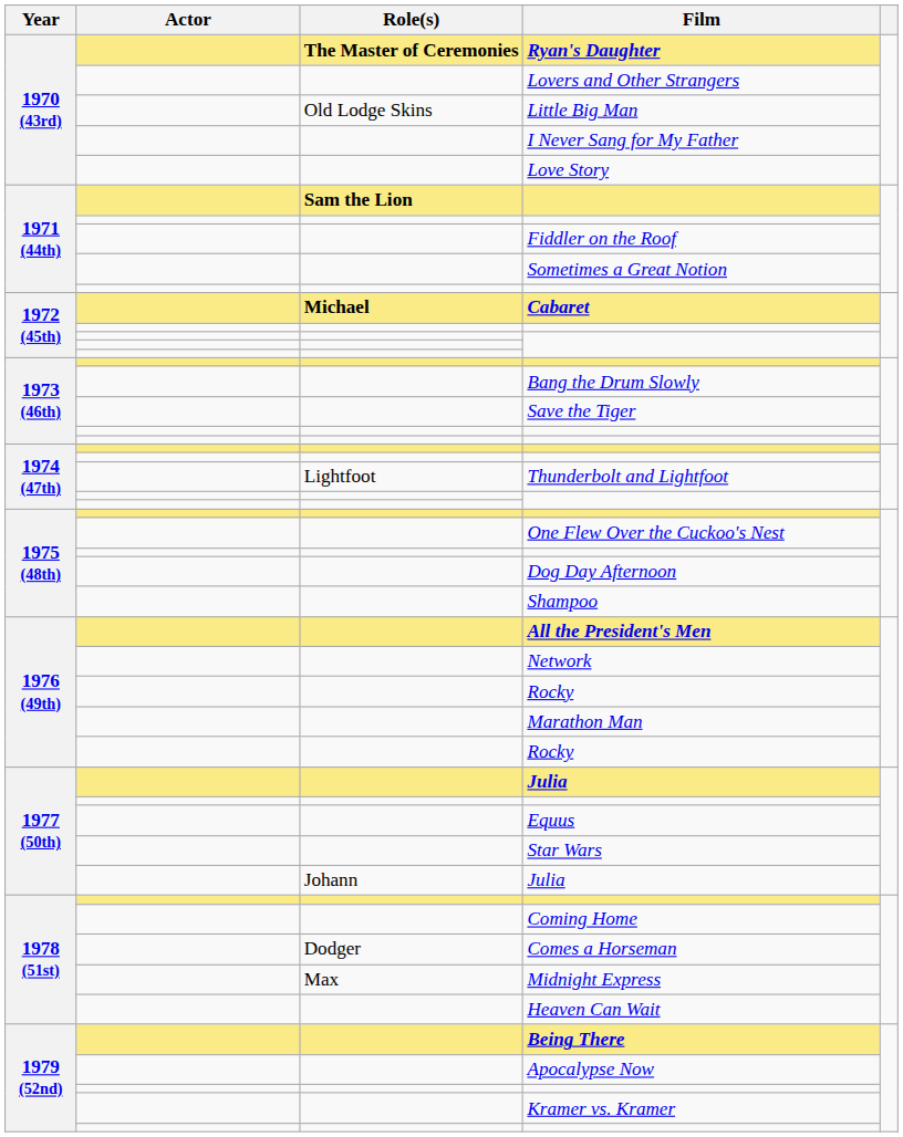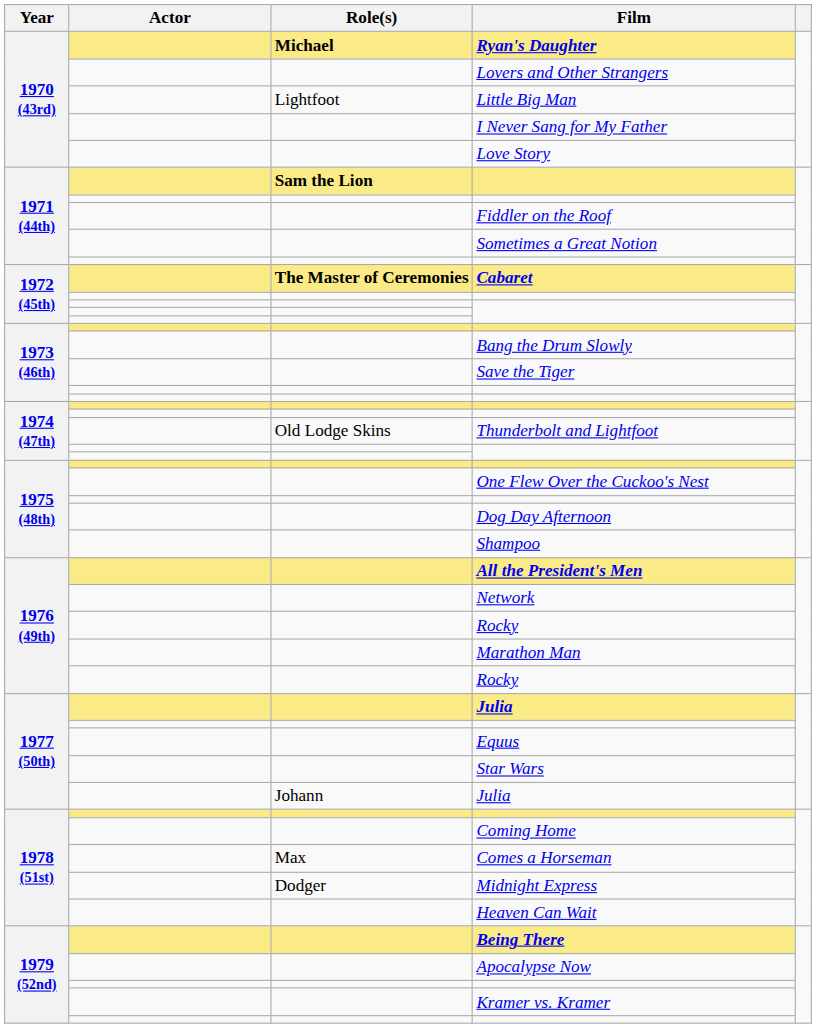Ryan's Daughter | Role(s): The Master of Ceremonies -> Michael
Little Big Man | Role(s): Old Lodge Skins -> Lightfoot
Cabaret | Role(s): Michael -> The Master of Ceremonies
Thunderbolt and Lightfoot | Role(s): Lightfoot -> Old Lodge Skins
Comes a Horseman | Role(s): Dodger -> Max
Midnight Express | Role(s): Max -> Dodger
